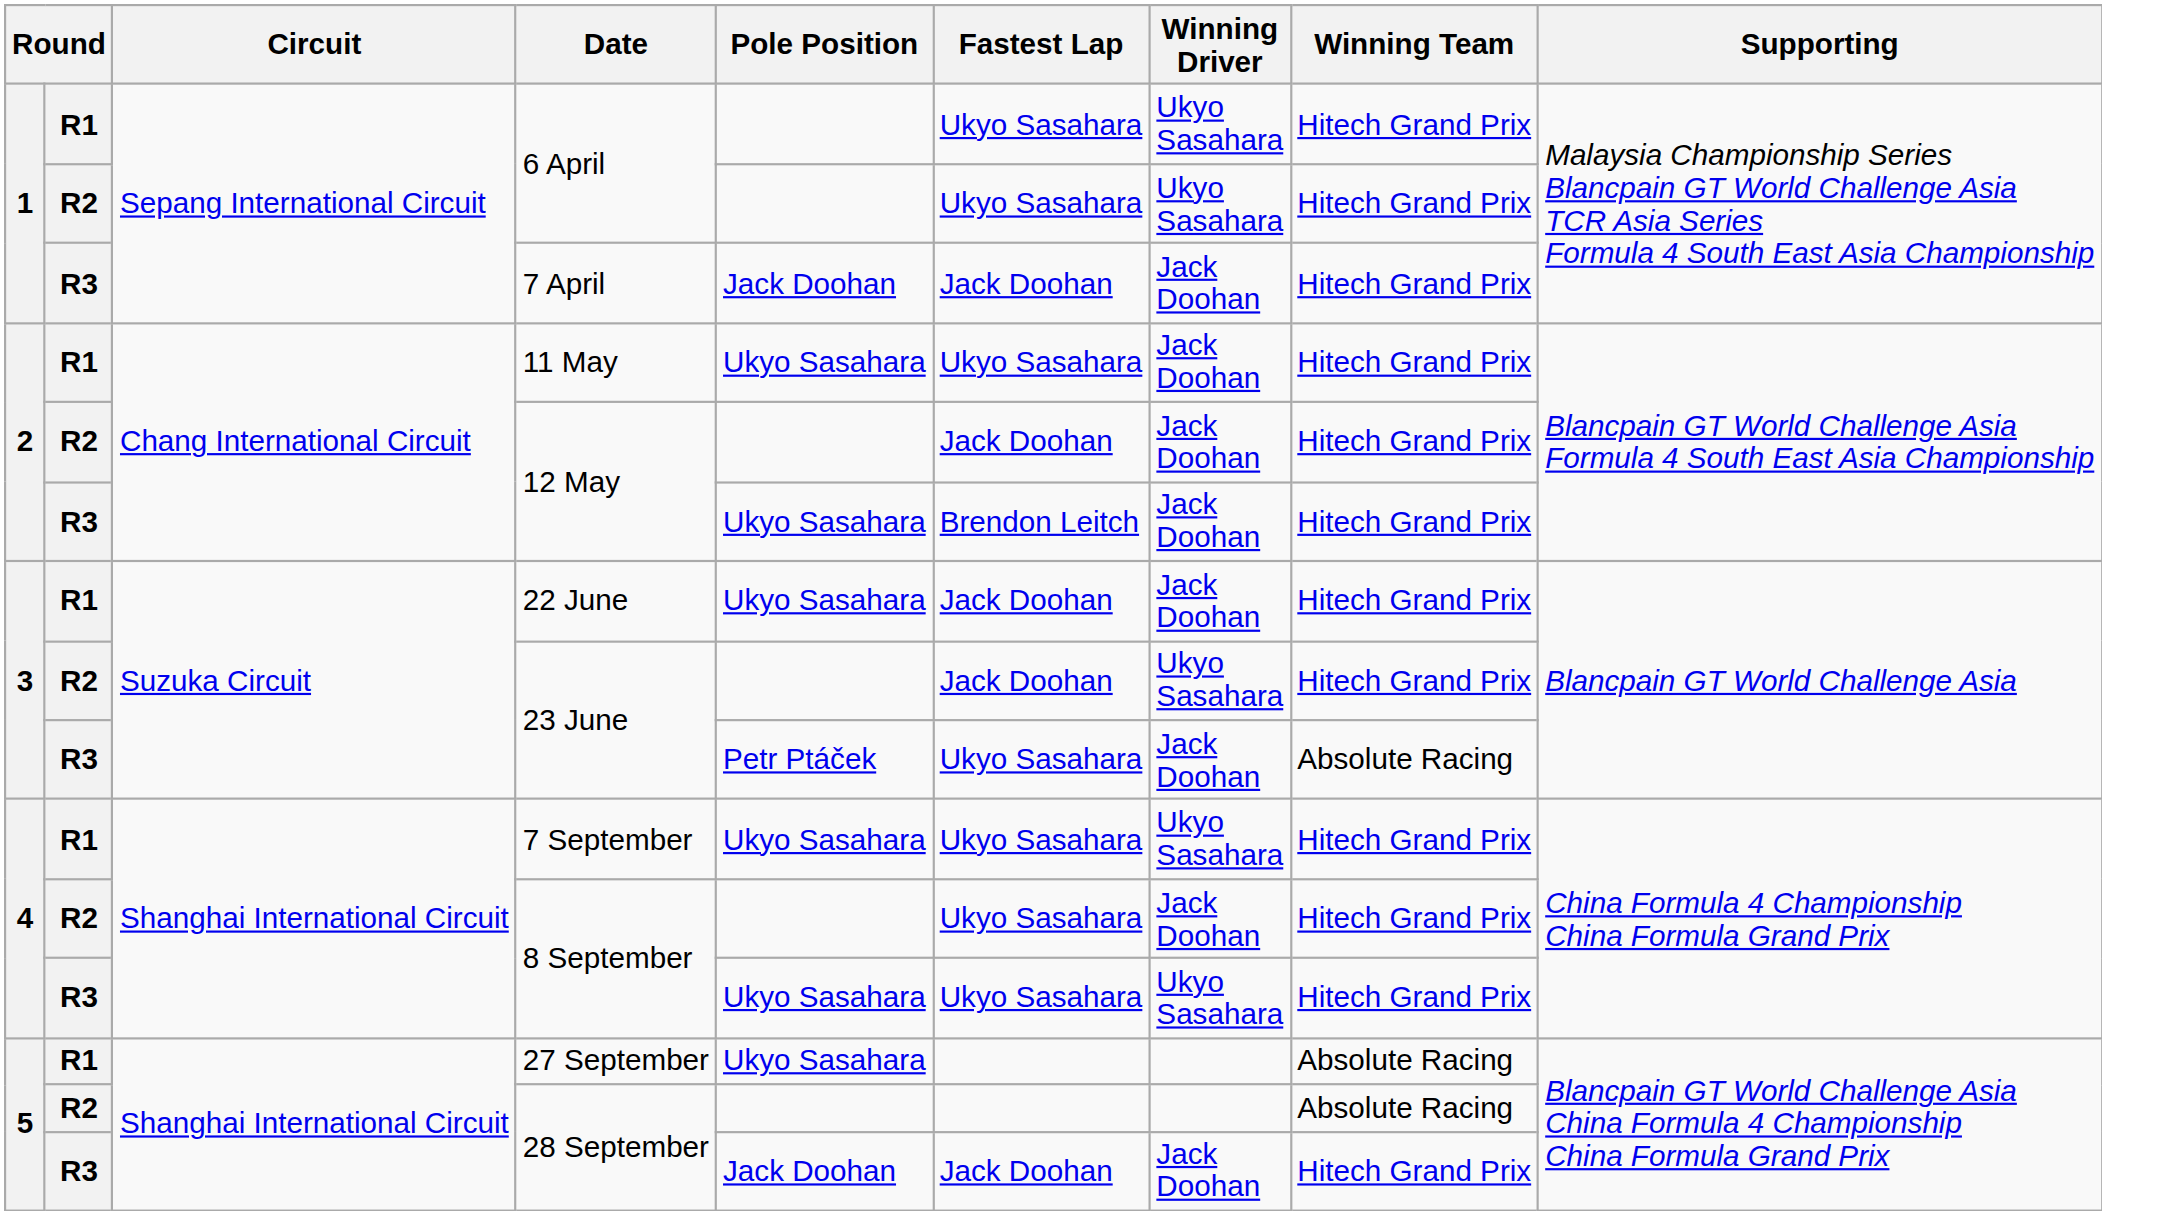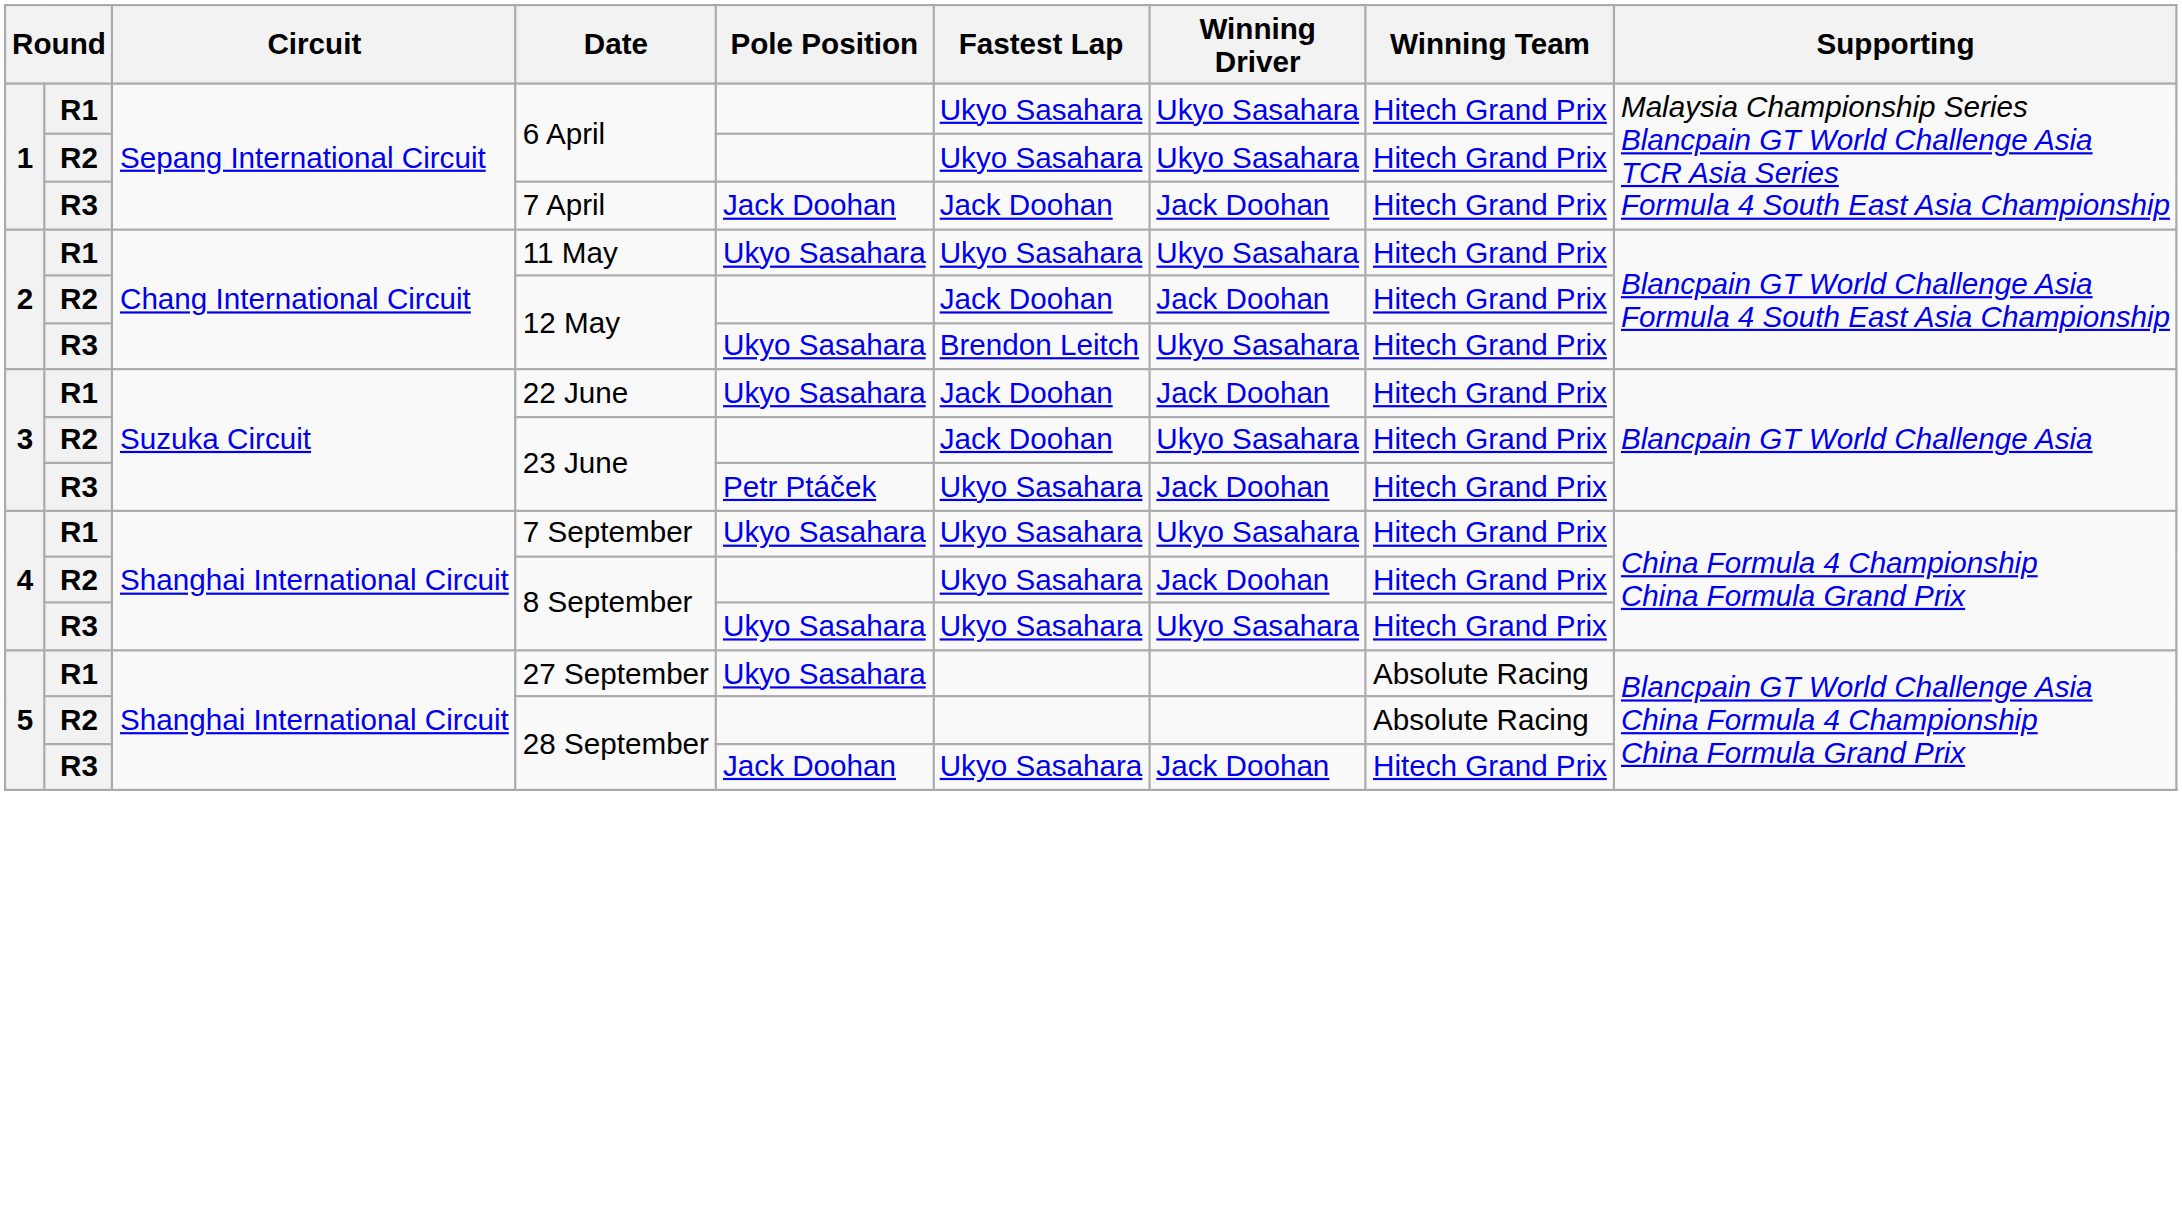11 May | Winning Driver: Jack Doohan -> Ukyo Sasahara
R3 / 12 May | Winning Driver: Jack Doohan -> Ukyo Sasahara
R3 / 23 June | Winning Team: Absolute Racing -> Hitech Grand Prix
R3 / 28 September | Fastest Lap: Jack Doohan -> Ukyo Sasahara
